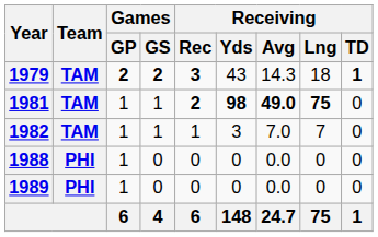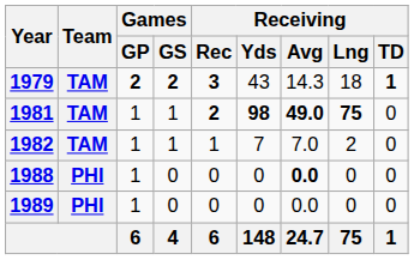1982 | Receiving / Yds: 3 -> 7
1982 | Receiving / Lng: 7 -> 2
1988 | Receiving / Avg: normal -> bold
